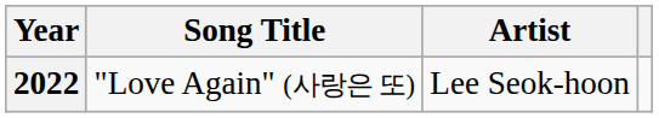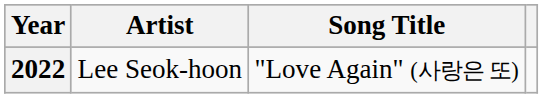columns swapped: Song Title <-> Artist
